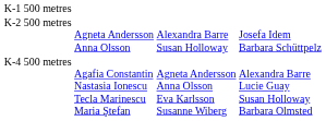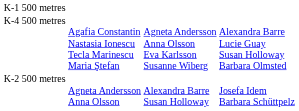rows swapped: K-2 500 metres <-> K-4 500 metres
